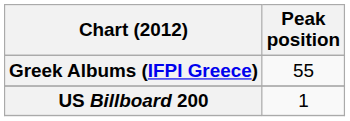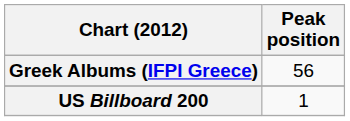Greek Albums (IFPI Greece) | Peak position: 55 -> 56
